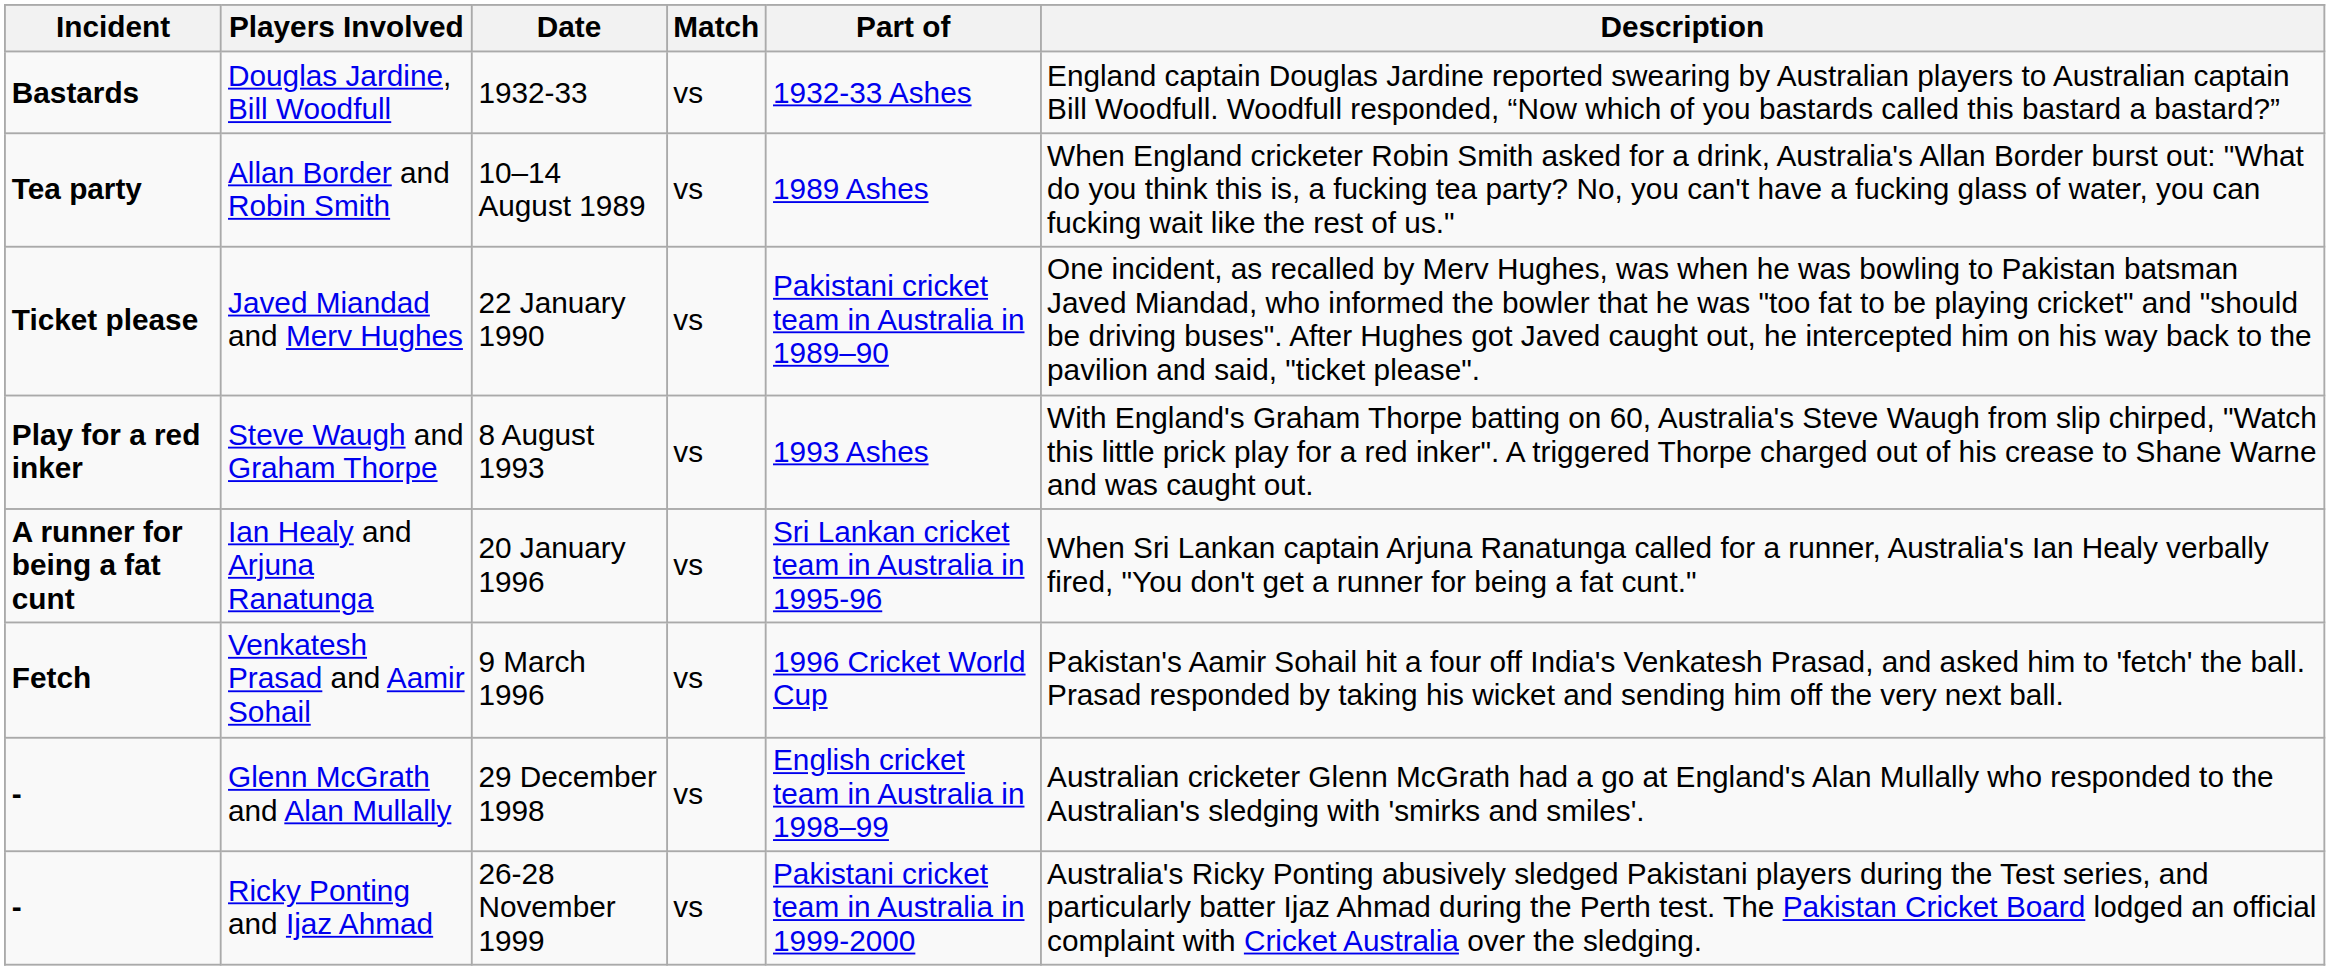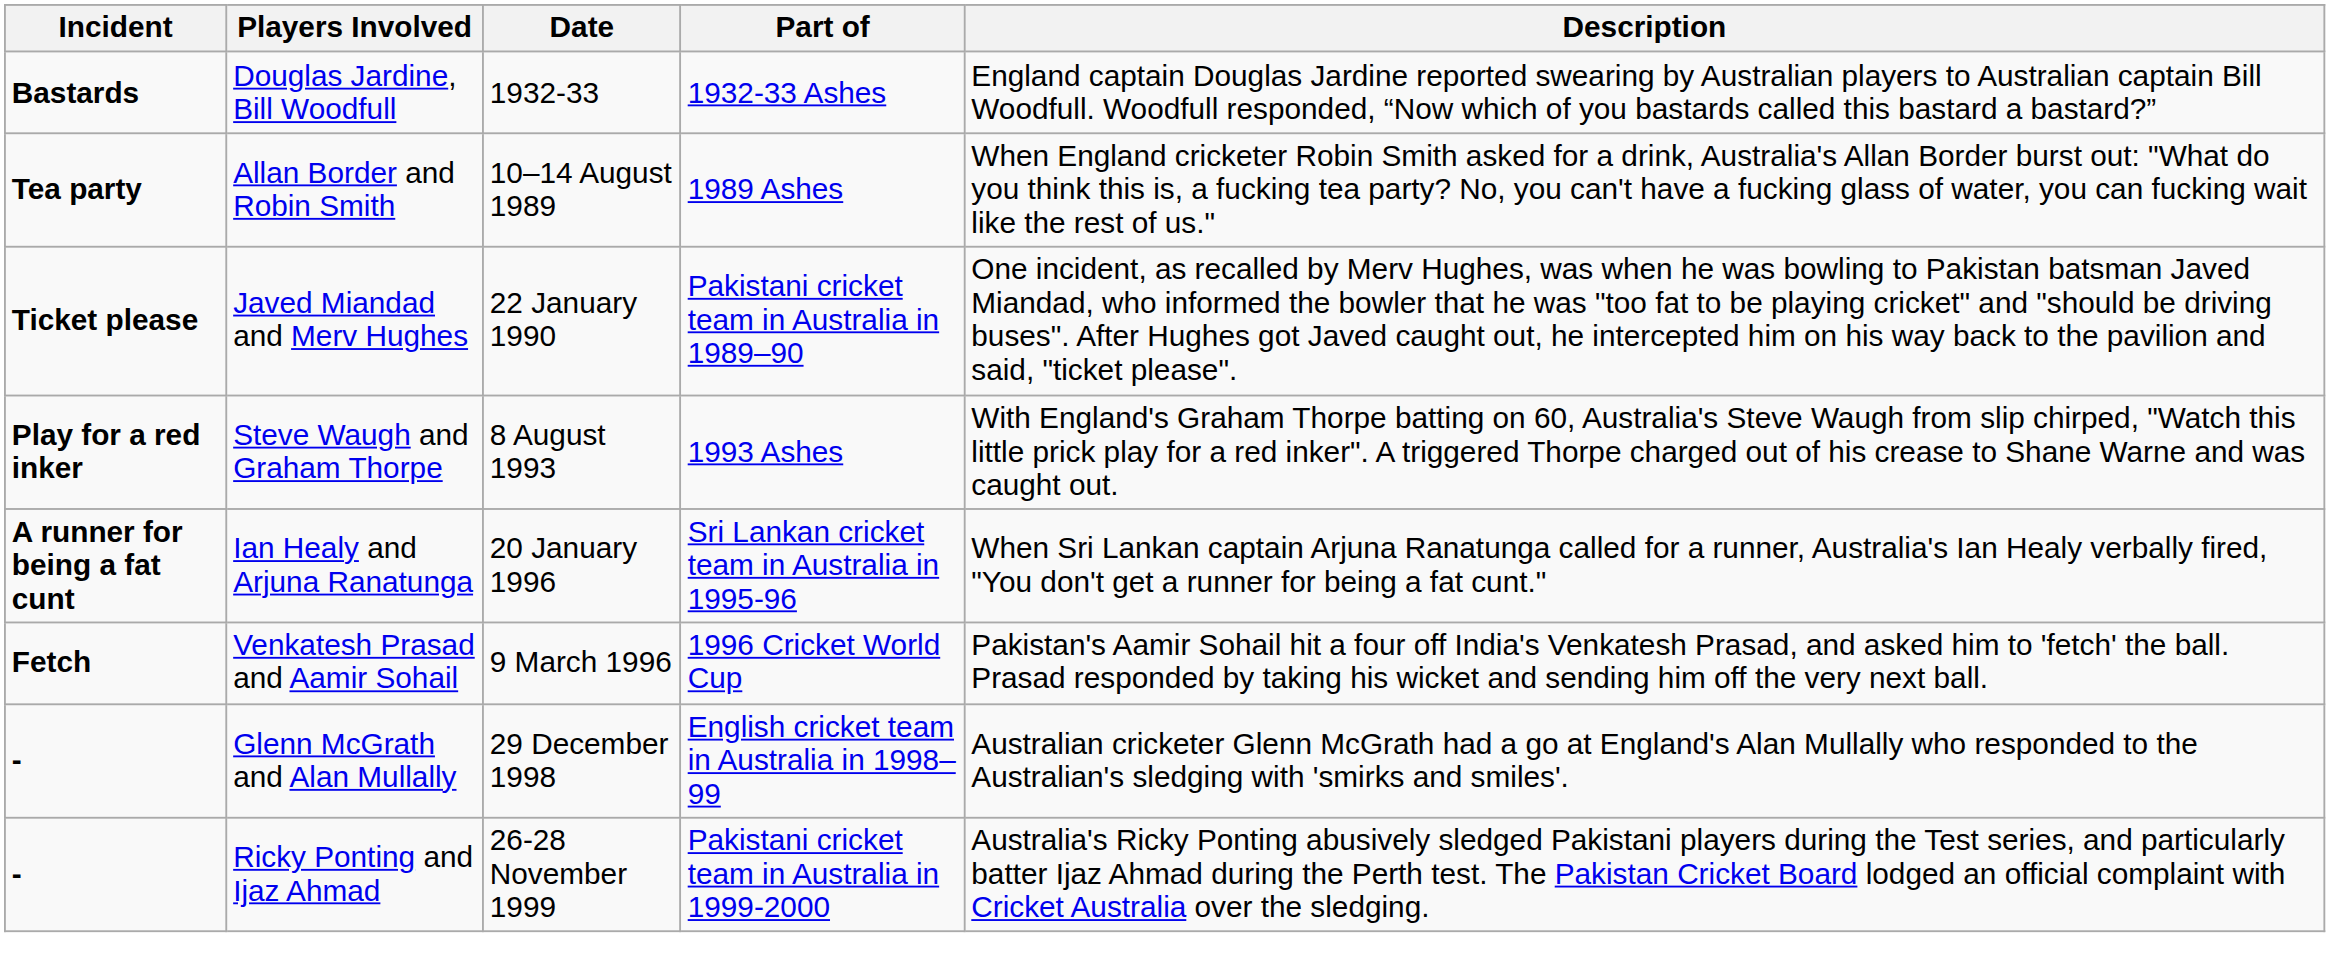- column: Match | vs | vs | vs | vs | vs | vs | vs | vs
